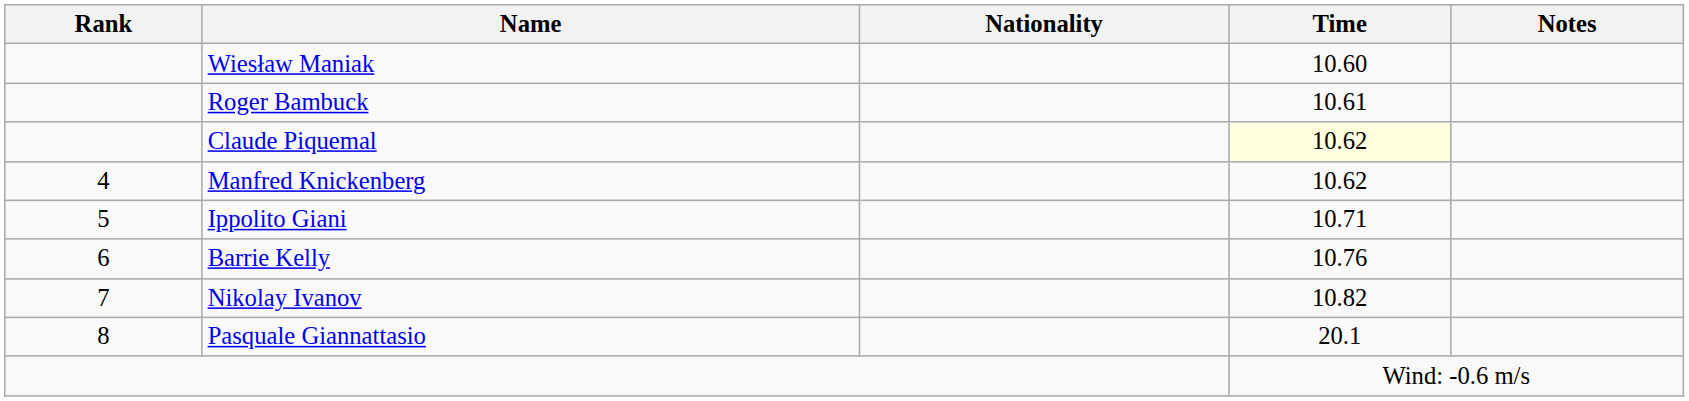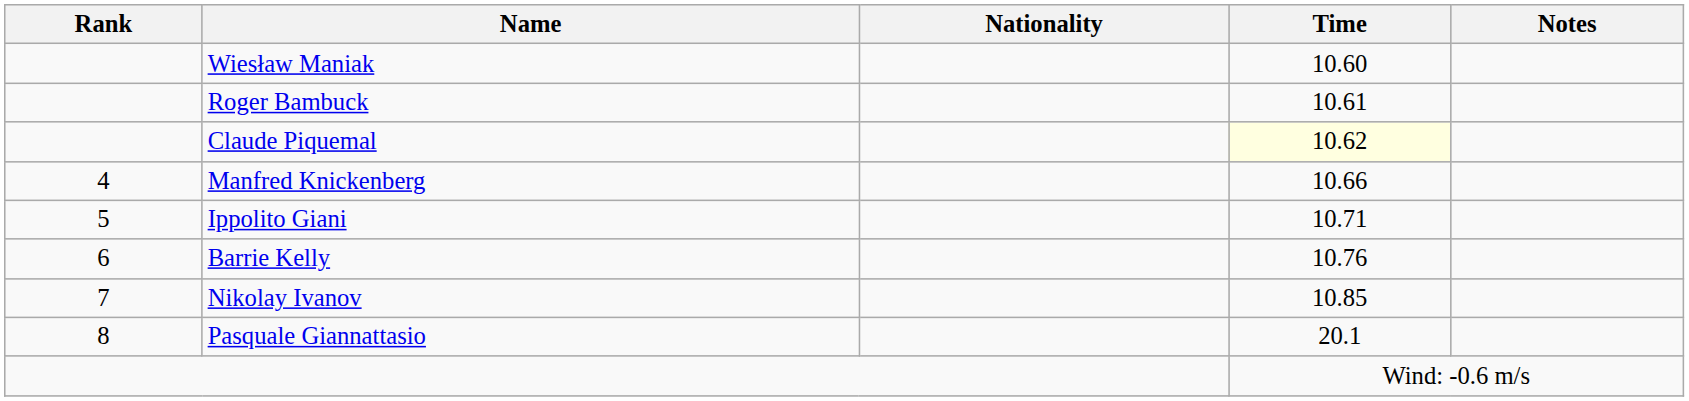Manfred Knickenberg | Time: 10.62 -> 10.66
Nikolay Ivanov | Time: 10.82 -> 10.85
